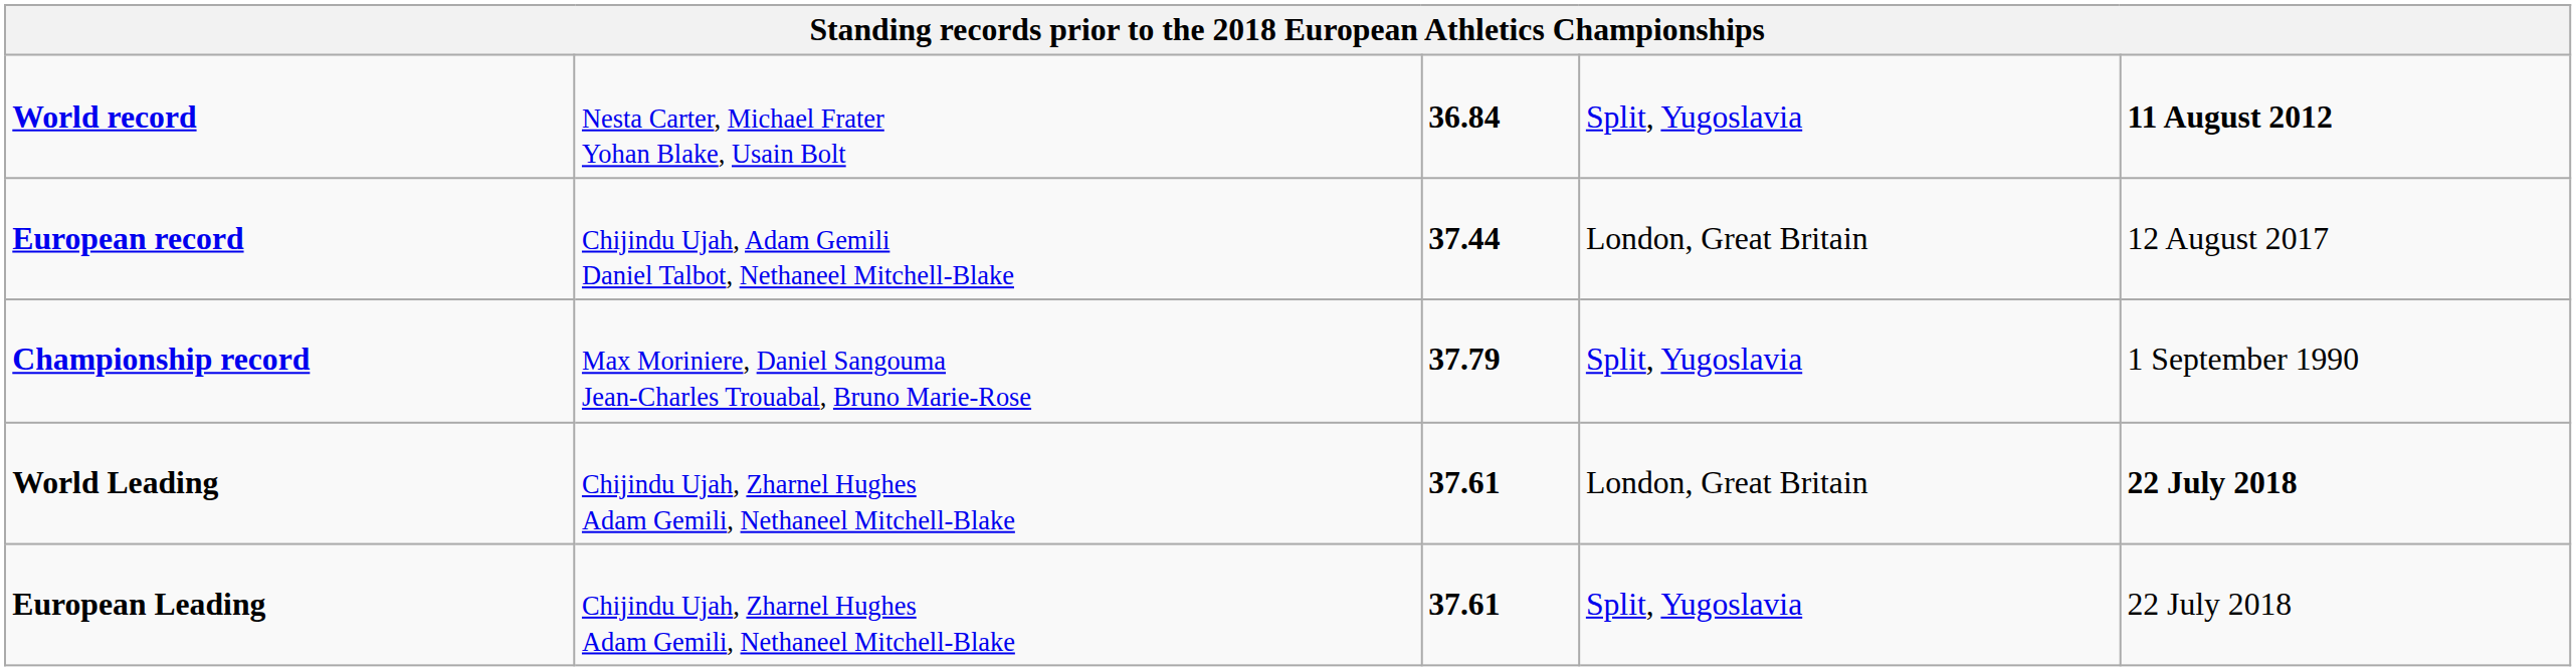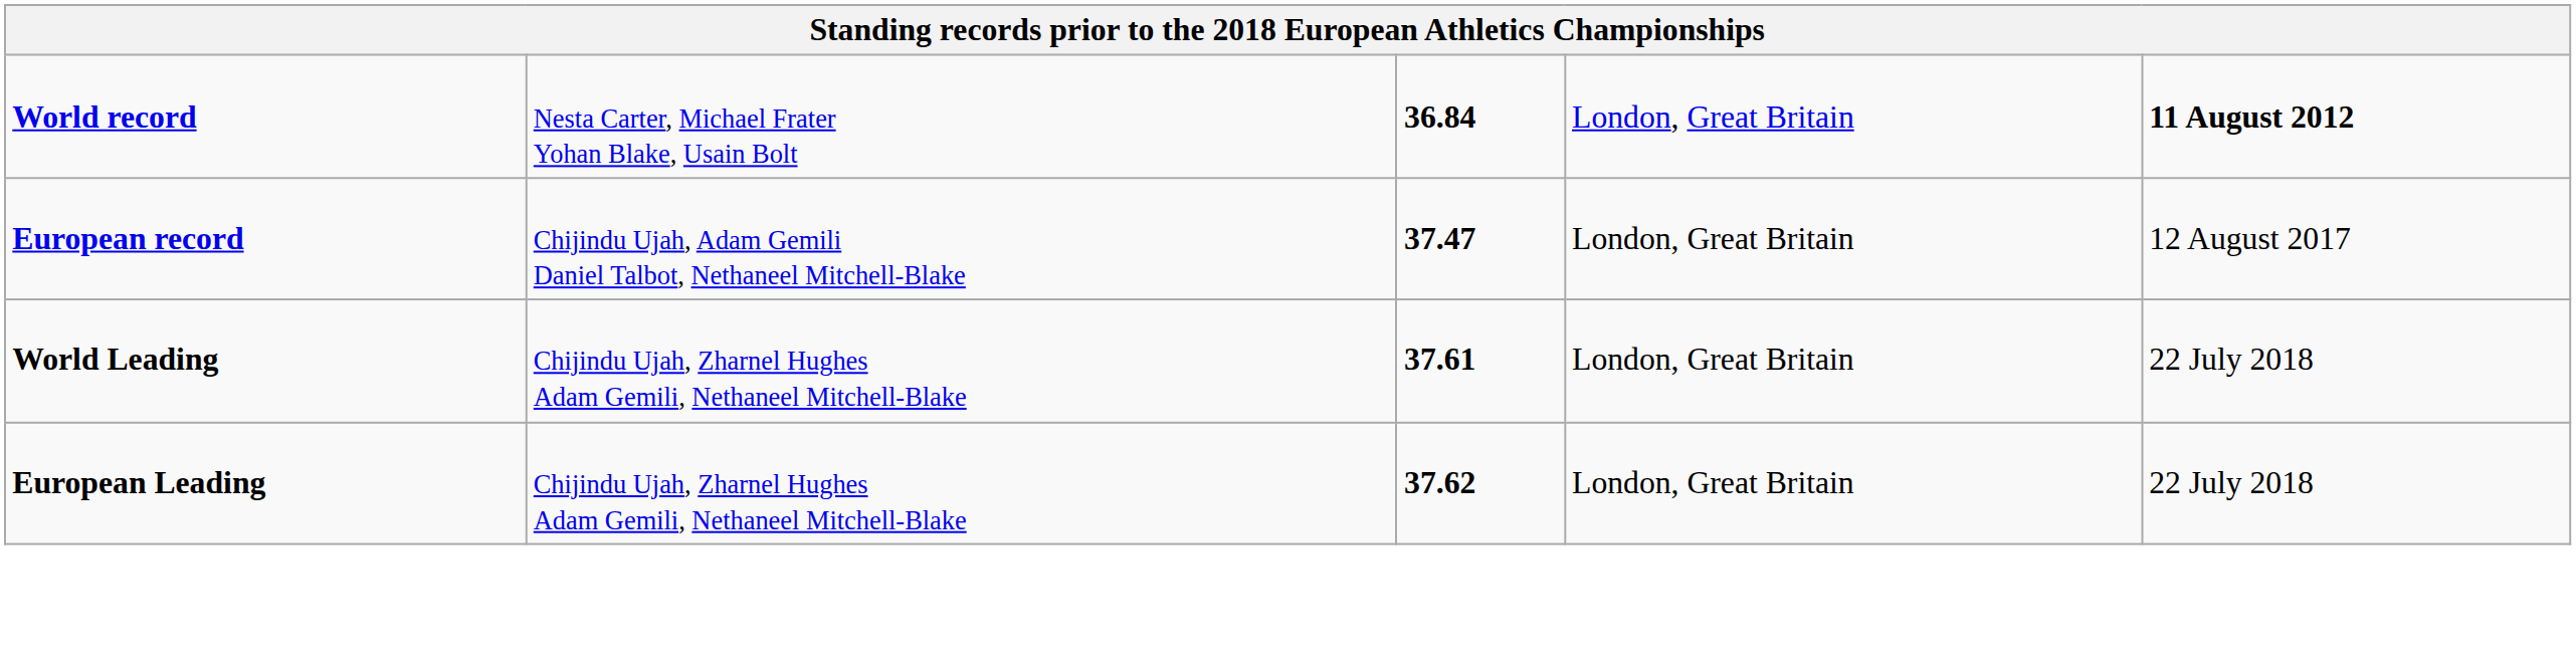World record | column 4: Split, Yugoslavia -> London, Great Britain
European record | column 3: 37.44 -> 37.47
- row: Championship record | Max Moriniere, Daniel Sangouma Jean-Charles Trouabal, Bruno Marie-Rose | 37.79 | Split, Yugoslavia | 1 September 1990
World Leading | column 5: bold -> normal
European Leading | column 3: 37.61 -> 37.62
European Leading | column 4: Split, Yugoslavia -> London, Great Britain
